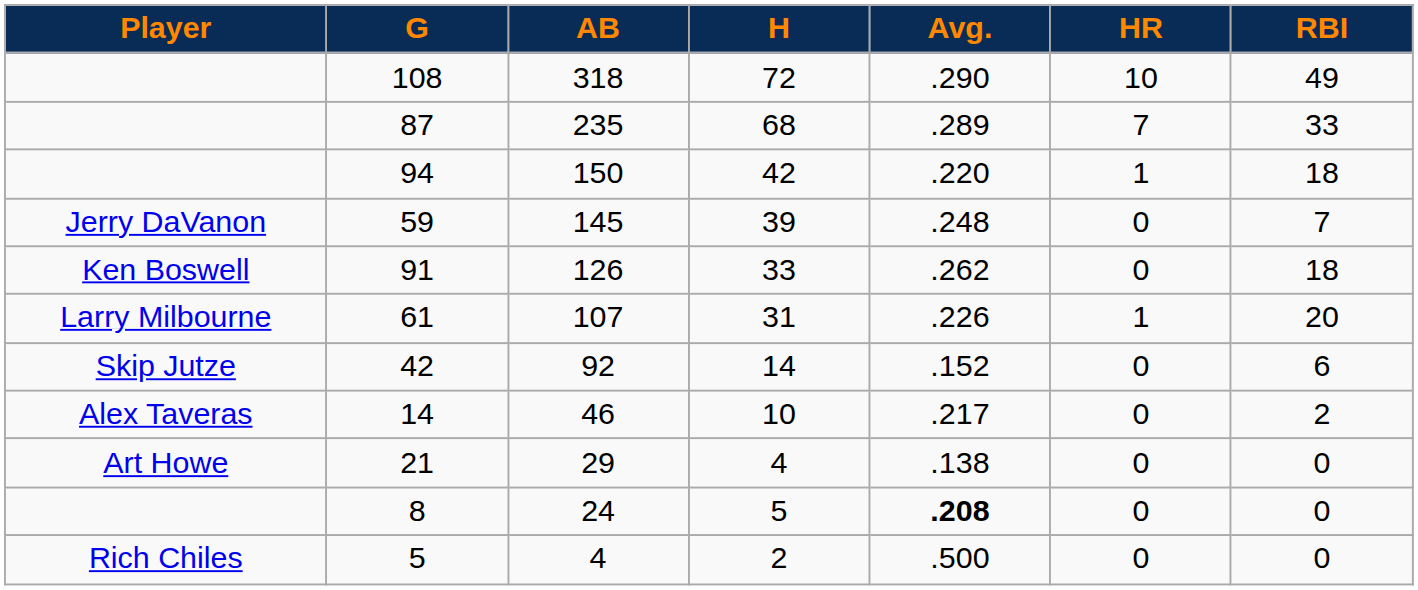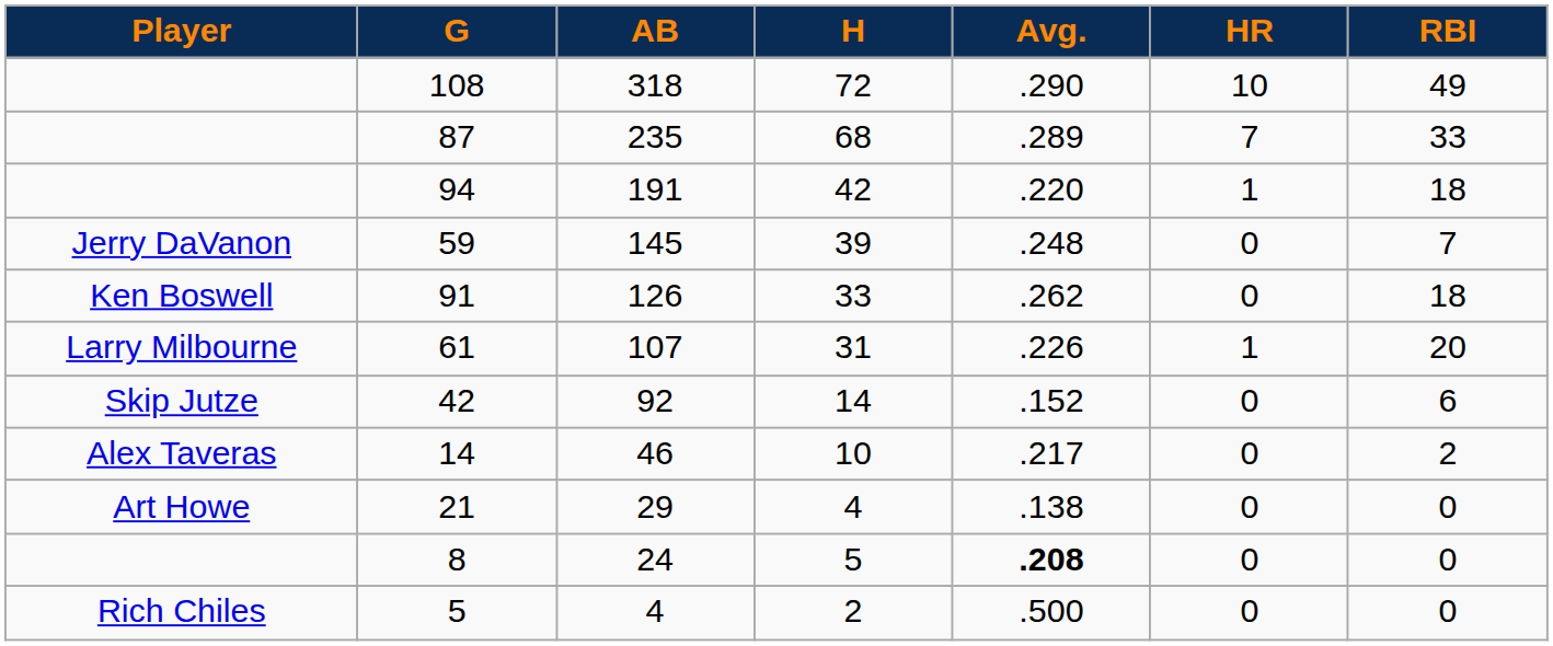94 | AB: 150 -> 191
